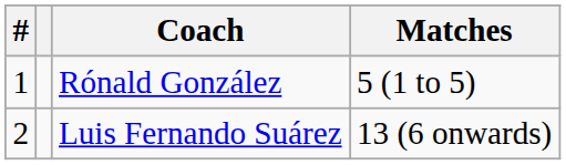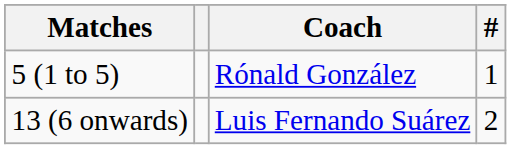columns swapped: # <-> Matches
